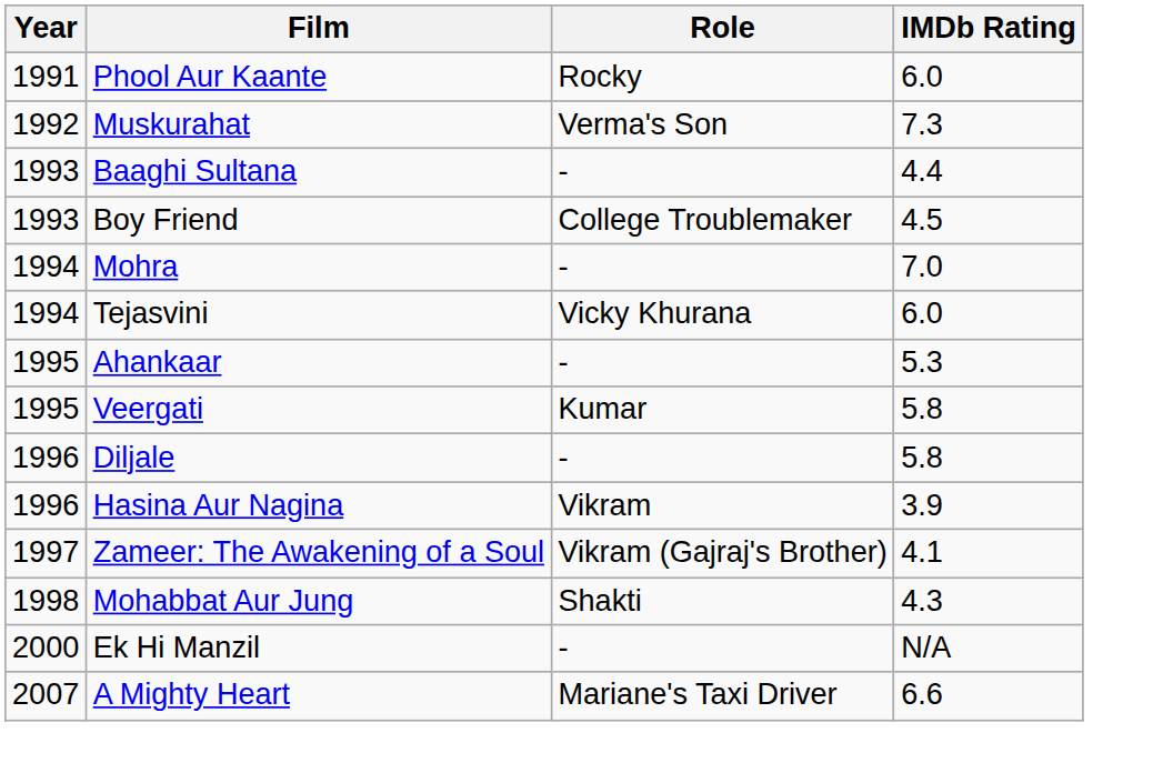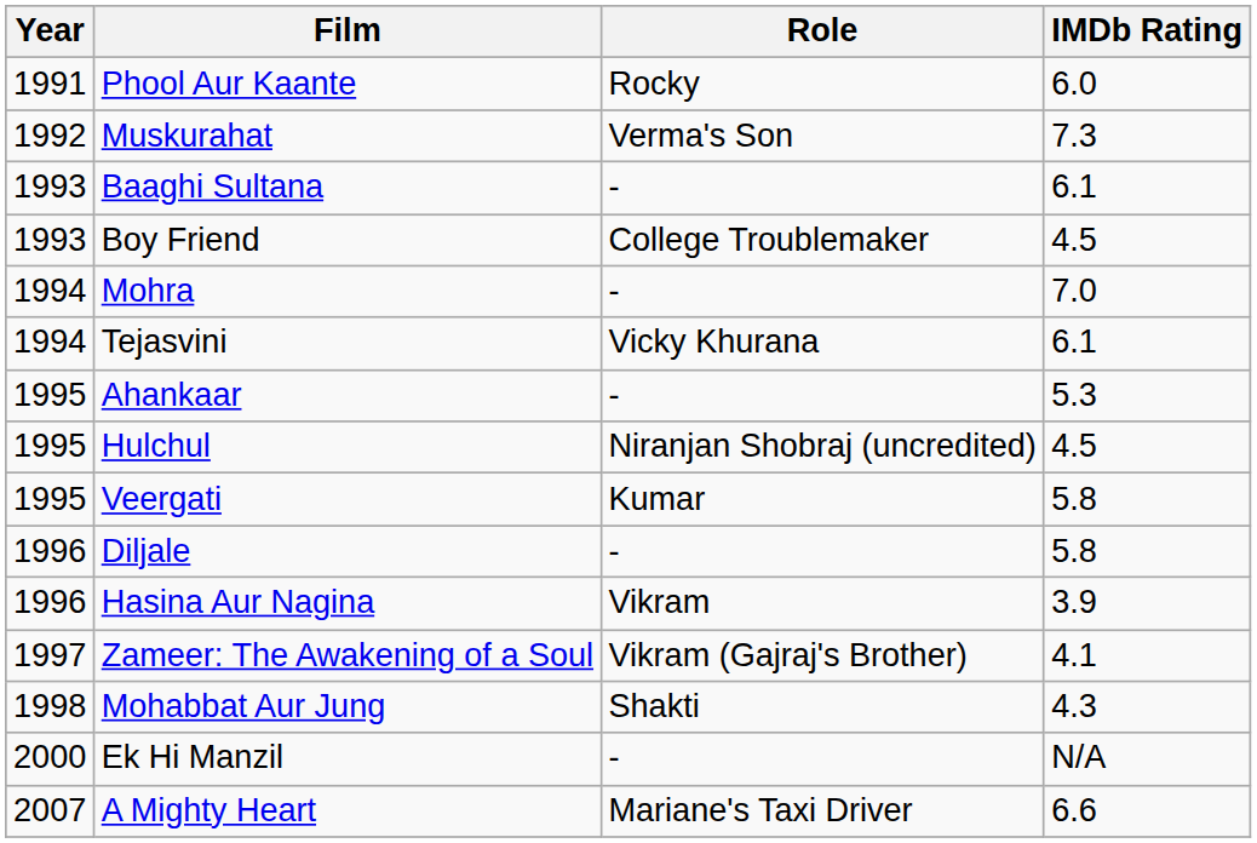Baaghi Sultana | IMDb Rating: 4.4 -> 6.1
Tejasvini | IMDb Rating: 6.0 -> 6.1
+ row: 1995 | Hulchul | Niranjan Shobraj (uncredited) | 4.5
